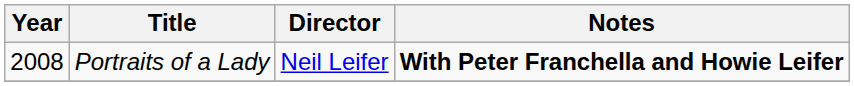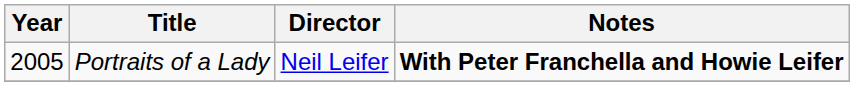Portraits of a Lady | Year: 2008 -> 2005
